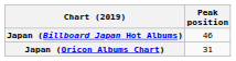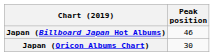Japan (Oricon Albums Chart) | Peak position: 31 -> 30
